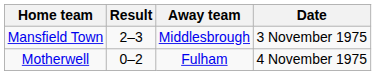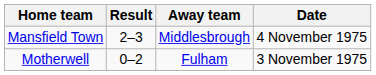Mansfield Town | Date: 3 November 1975 -> 4 November 1975
Motherwell | Date: 4 November 1975 -> 3 November 1975
